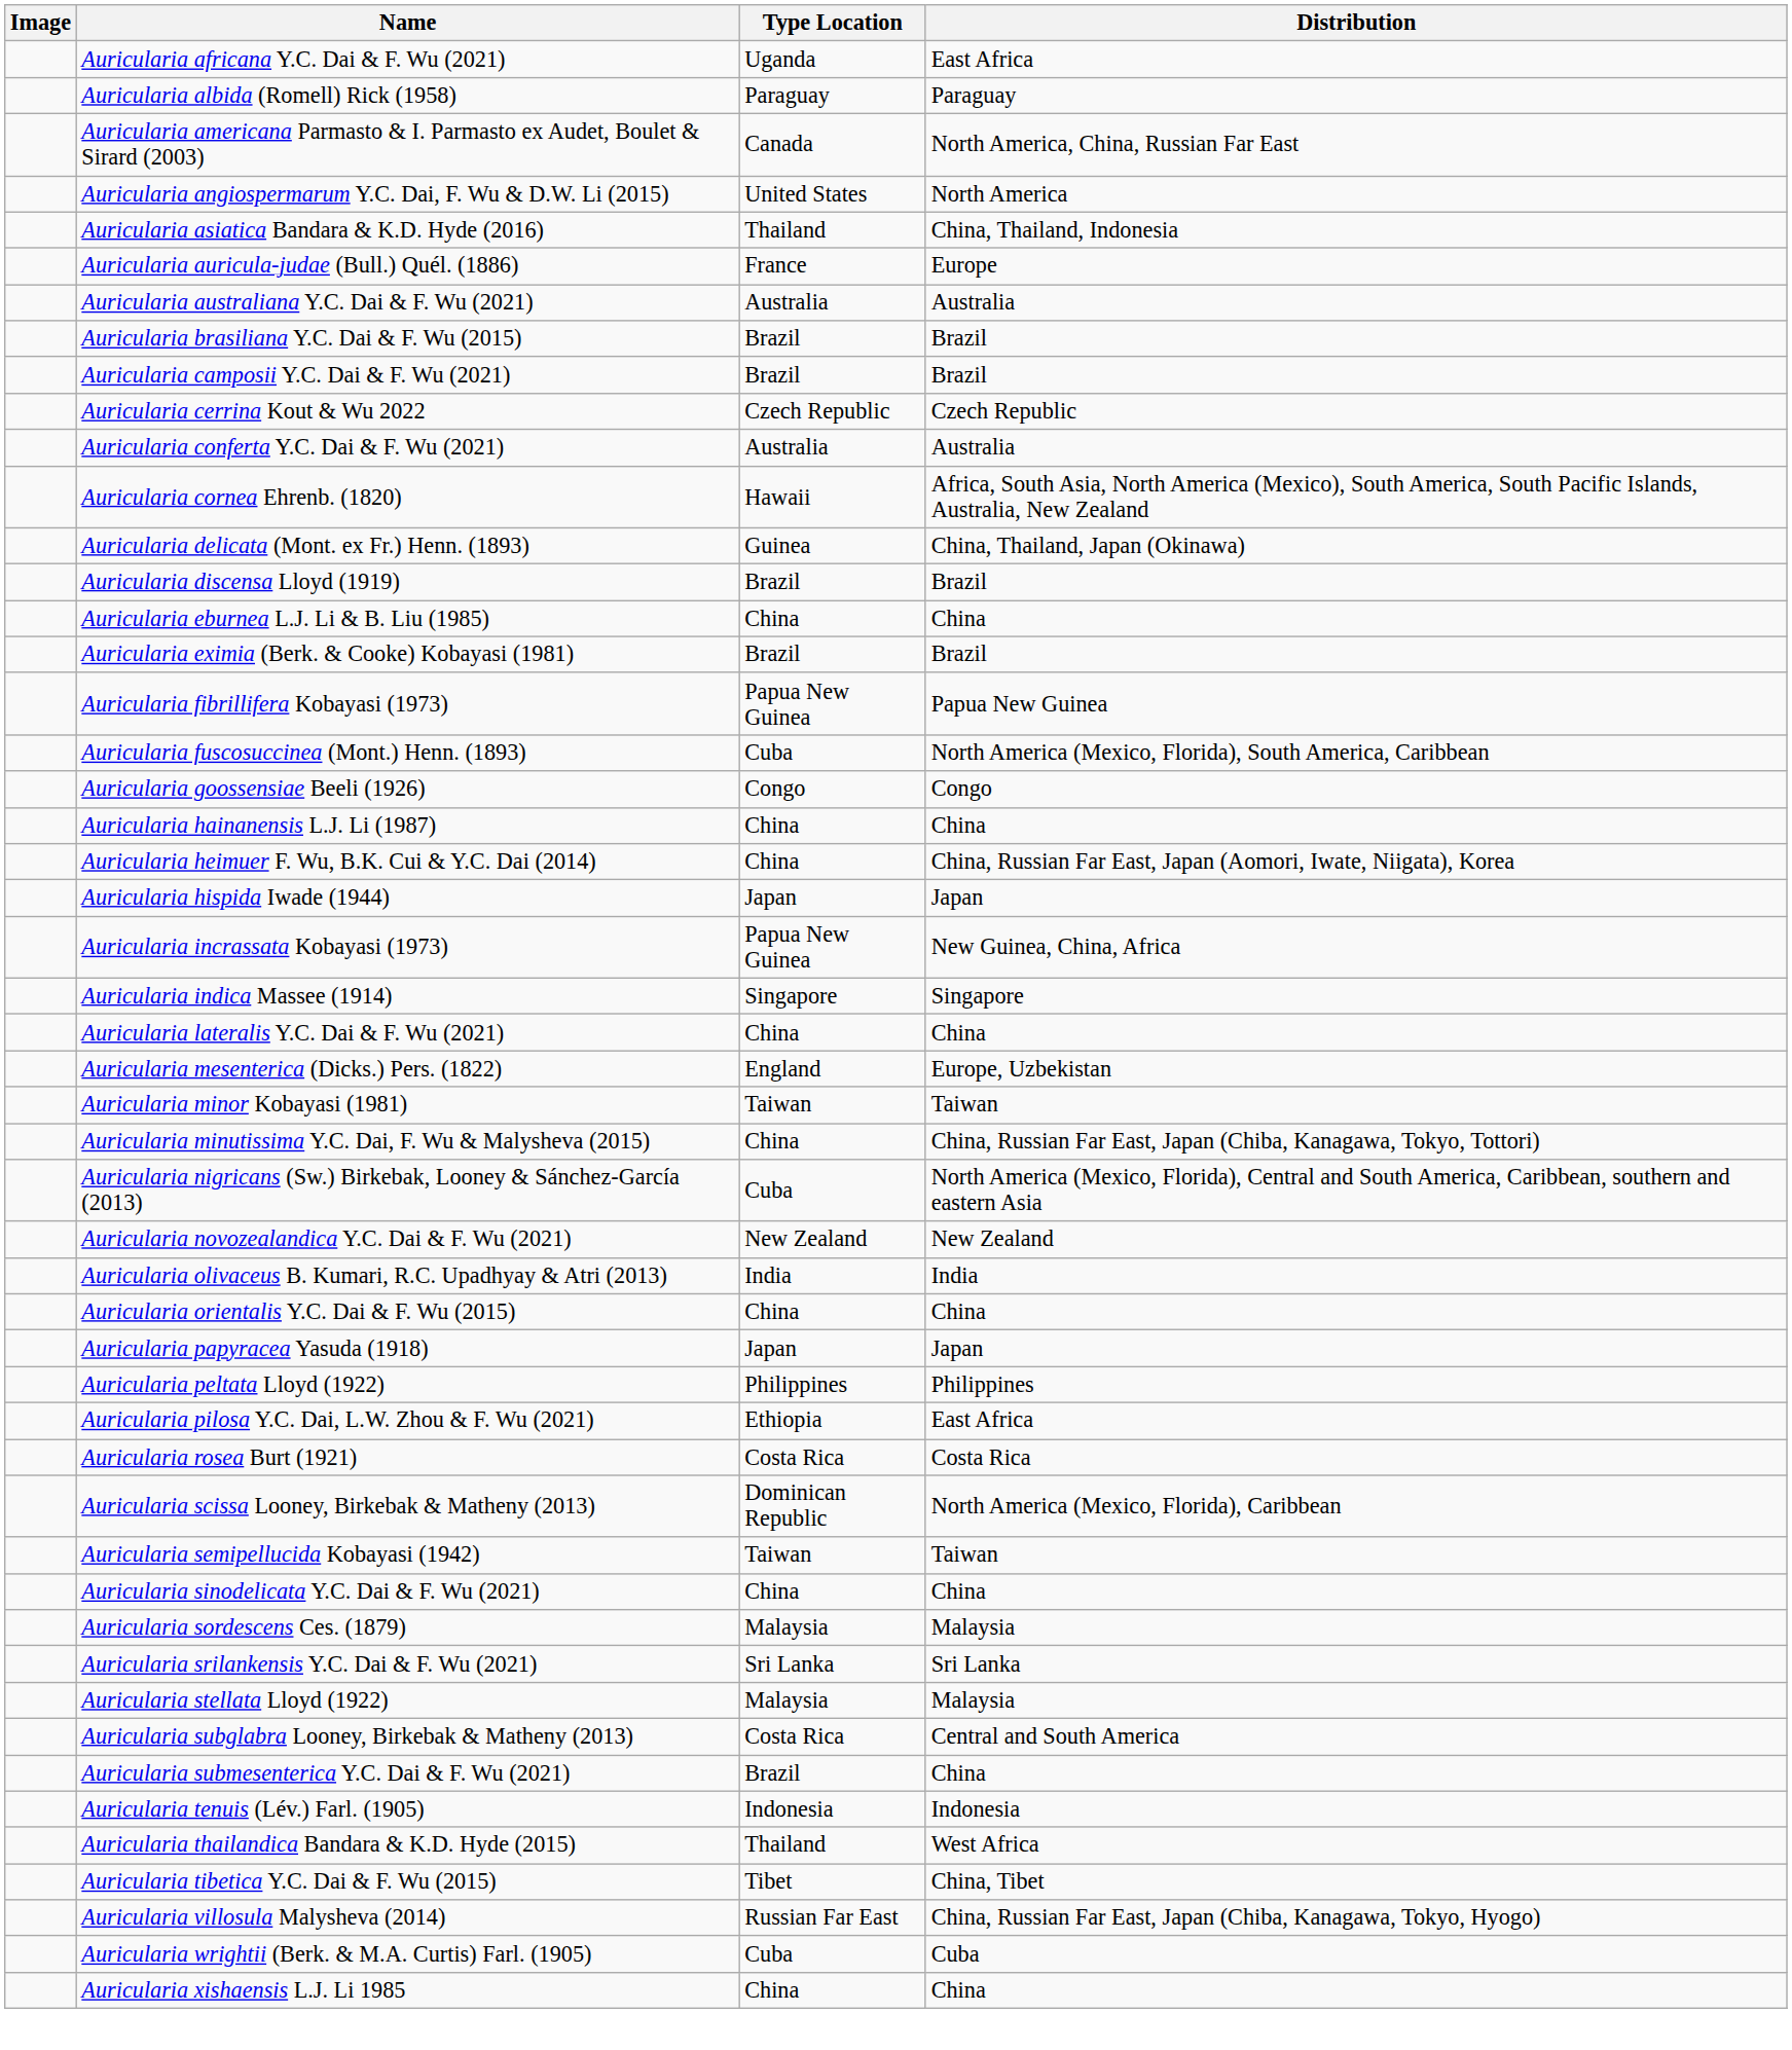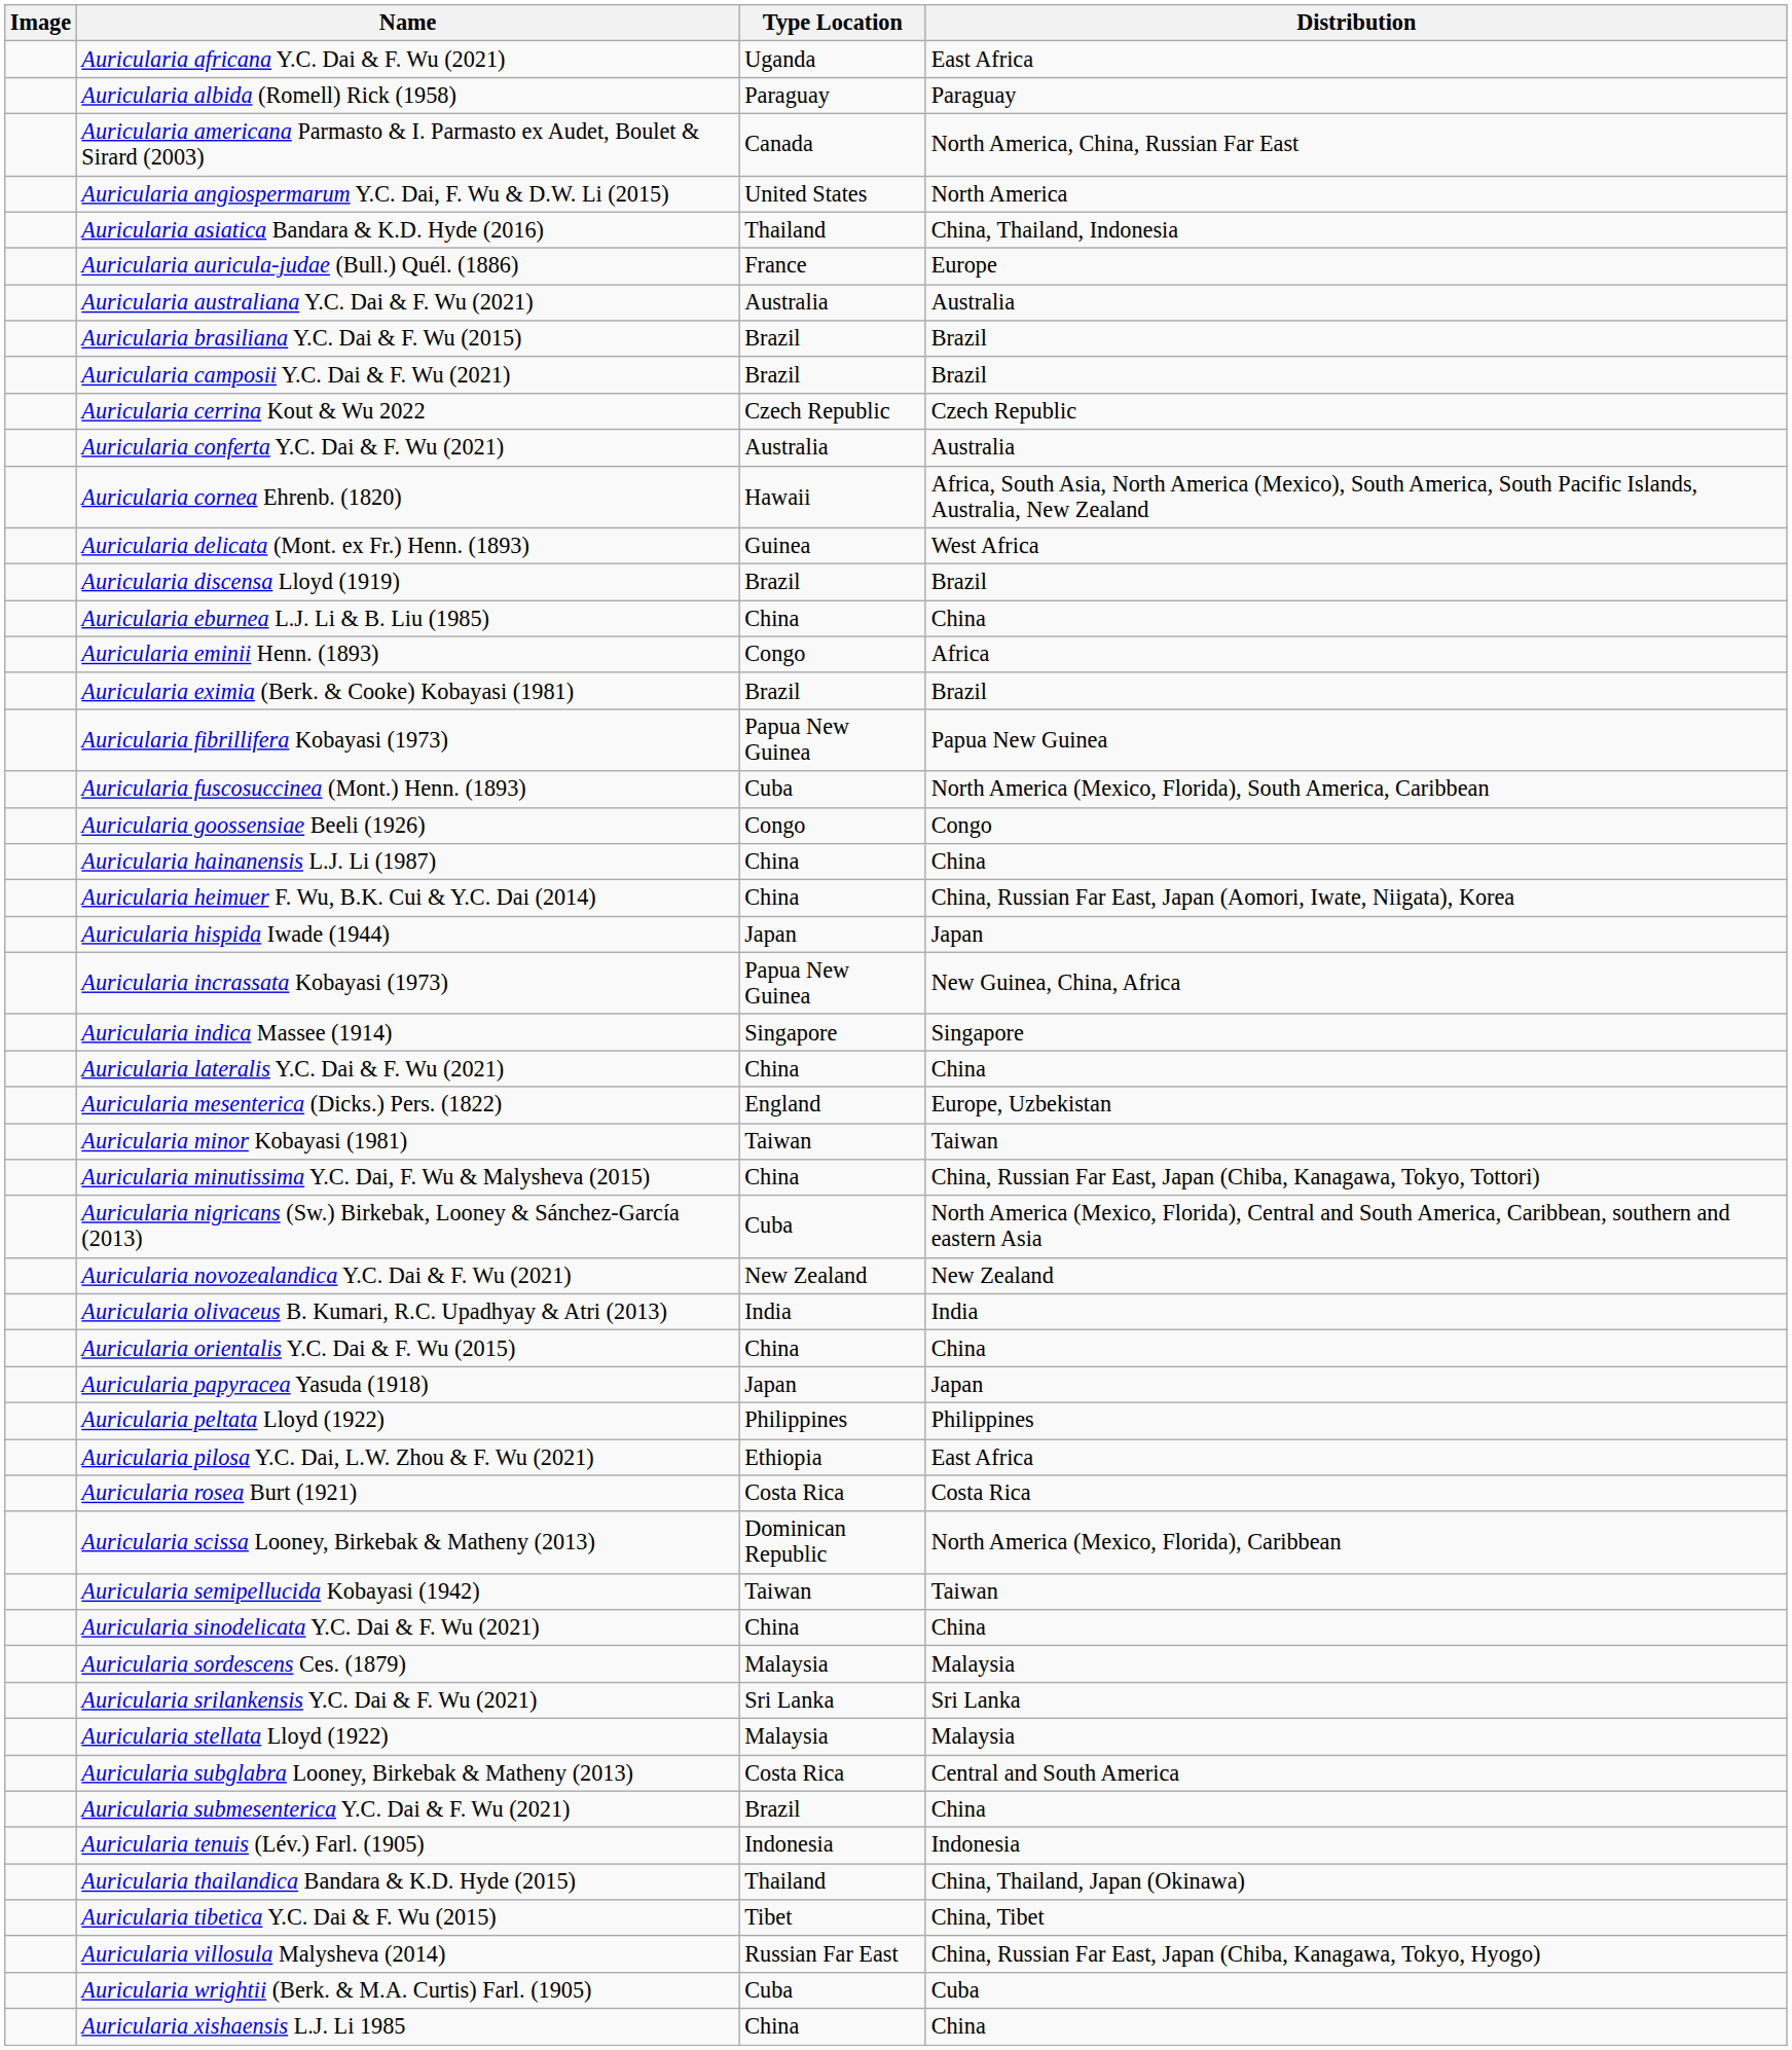Auricularia delicata (Mont. ex Fr.) Henn. (1893) | Distribution: China, Thailand, Japan (Okinawa) -> West Africa
+ row: Auricularia eminii Henn. (1893) | Congo | Africa
Auricularia thailandica Bandara & K.D. Hyde (2015) | Distribution: West Africa -> China, Thailand, Japan (Okinawa)
